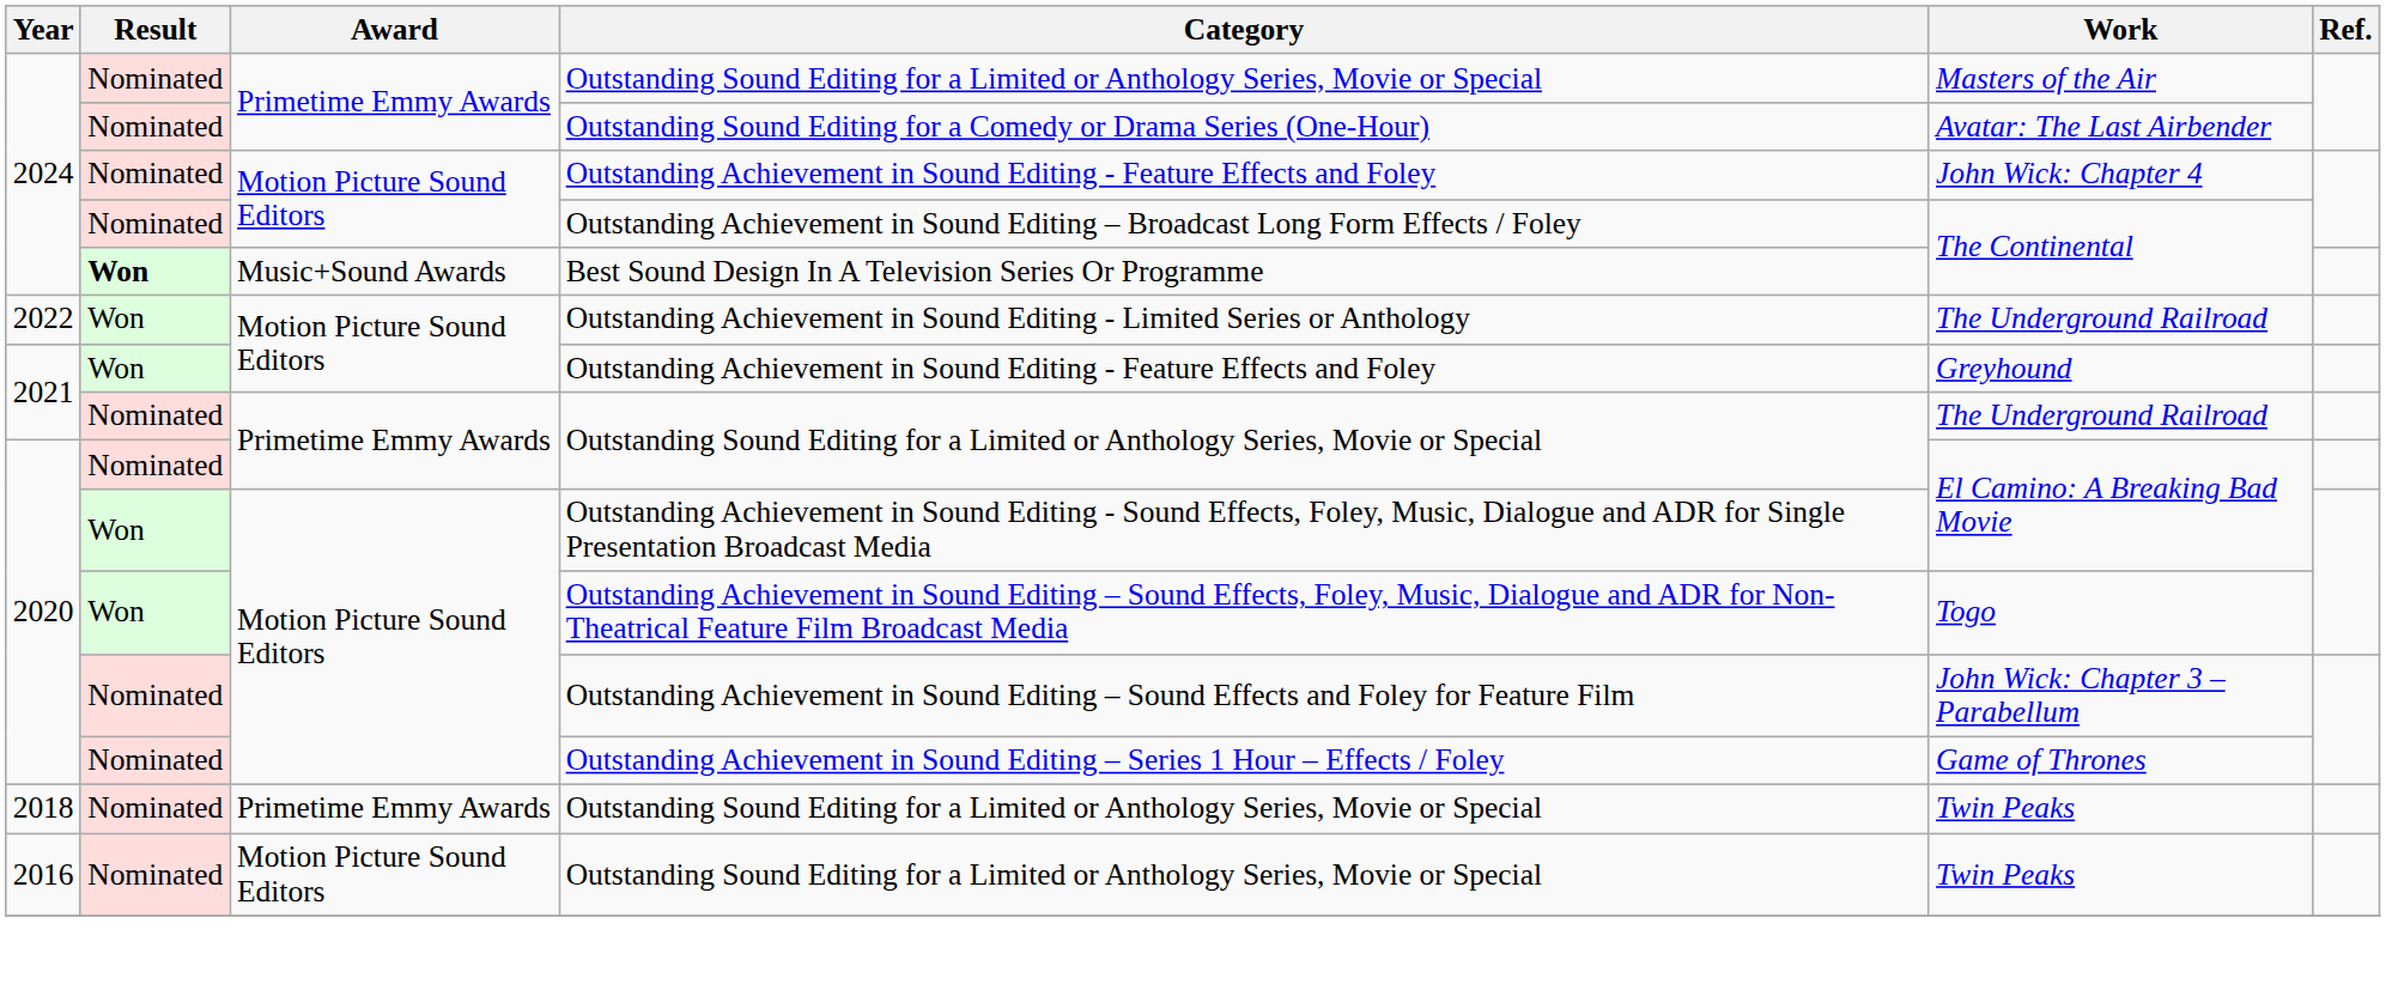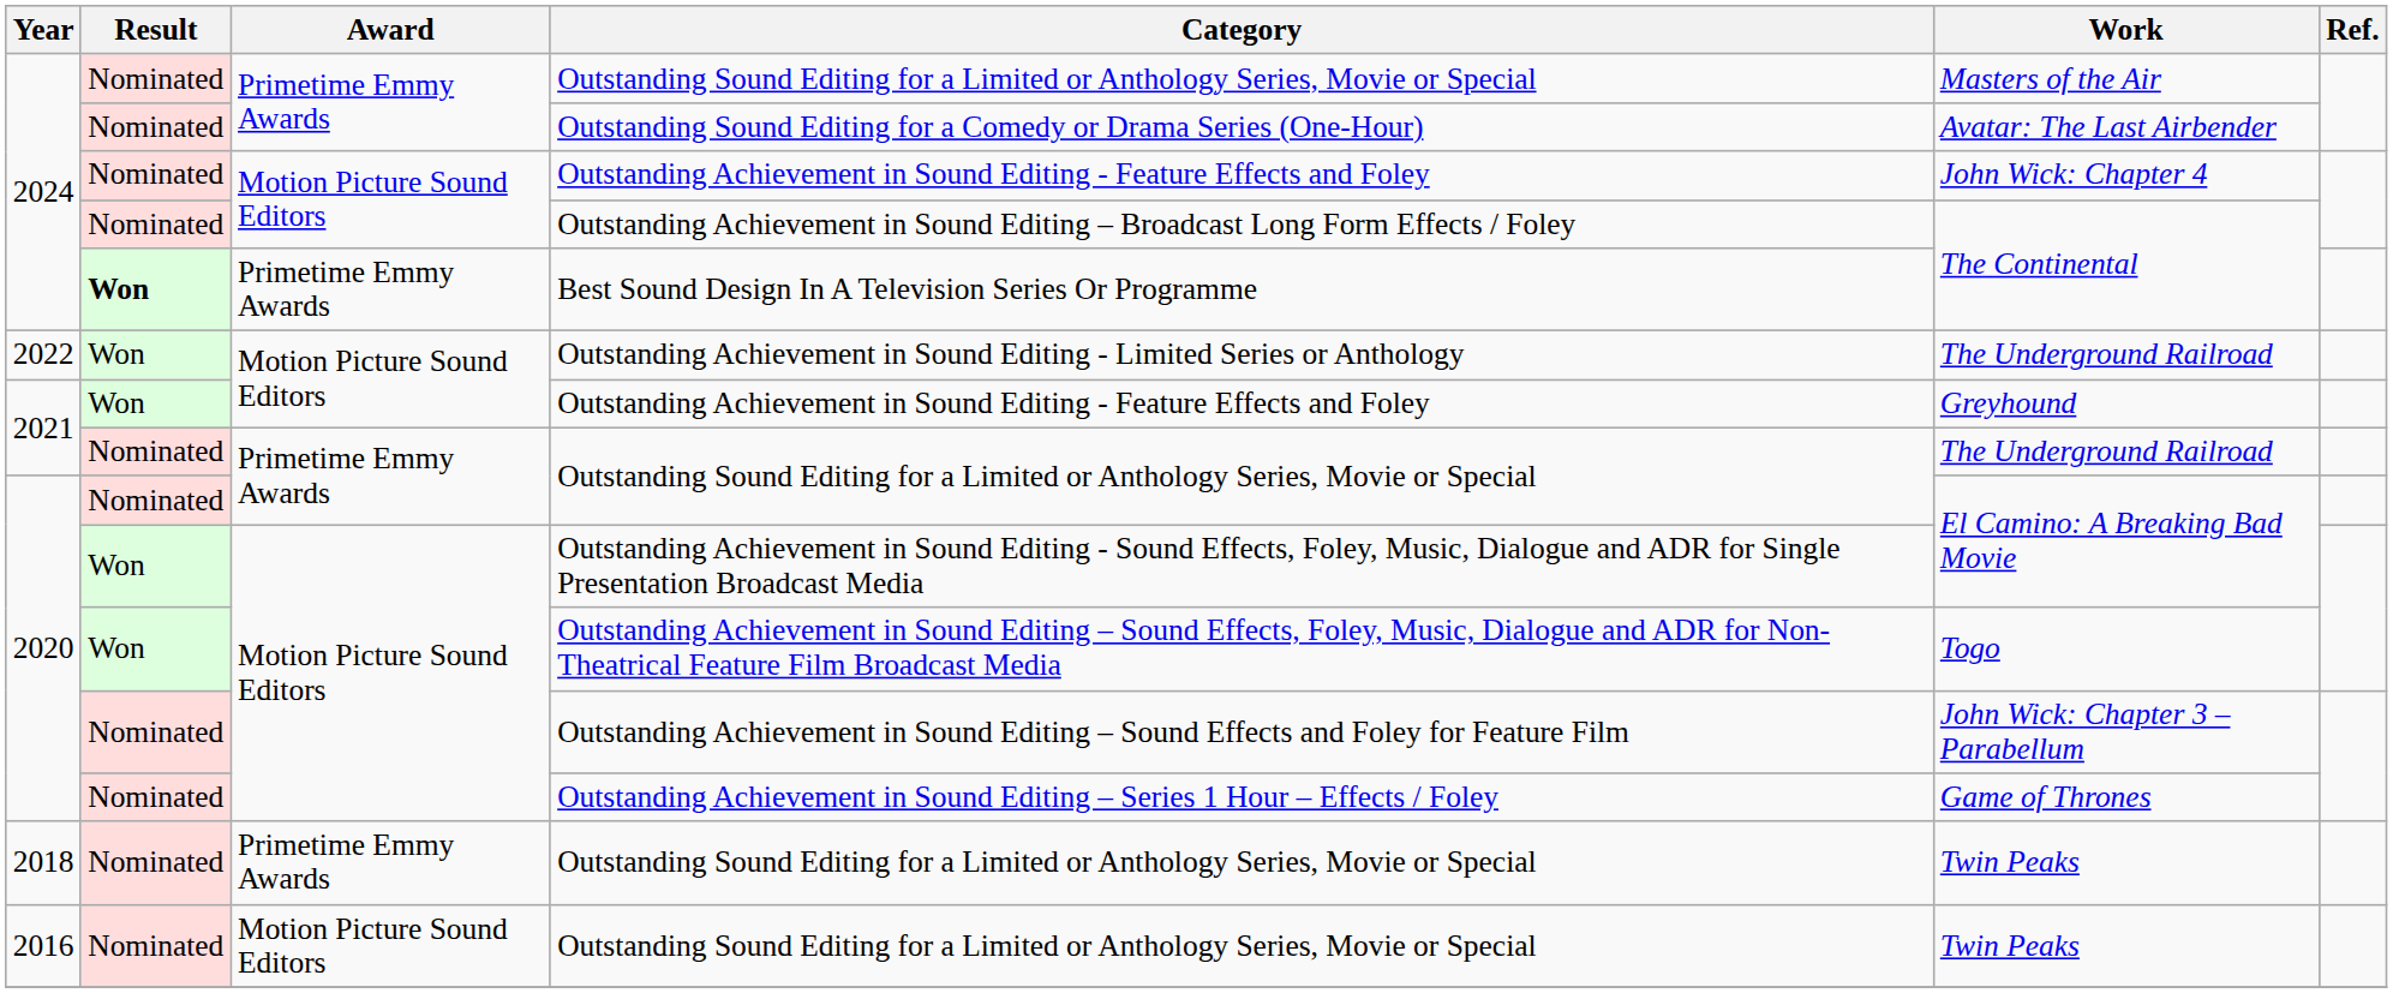Best Sound Design In A Television Series Or Programme | Award: Music+Sound Awards -> Primetime Emmy Awards
